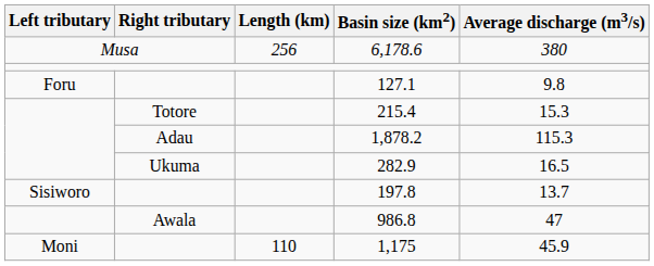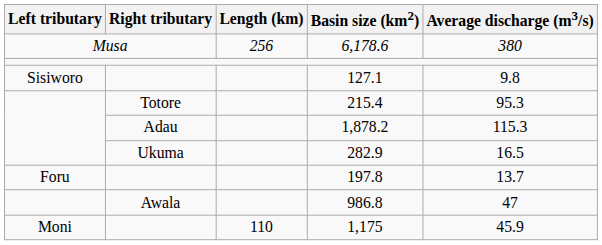127.1 | Left tributary: Foru -> Sisiworo
215.4 | Average discharge (m3/s): 15.3 -> 95.3
197.8 | Left tributary: Sisiworo -> Foru
